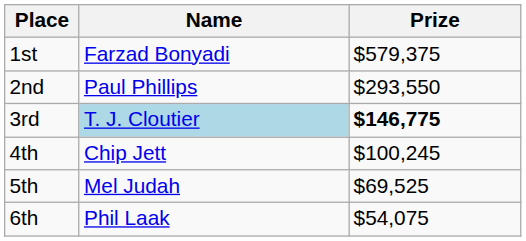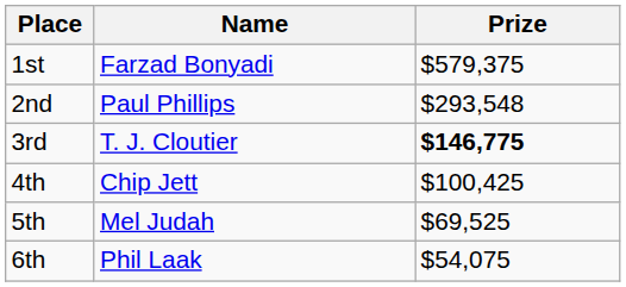2nd | Prize: $293,550 -> $293,548
3rd | Name: lightblue background -> no background
4th | Prize: $100,245 -> $100,425
